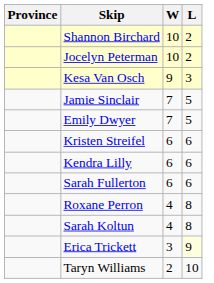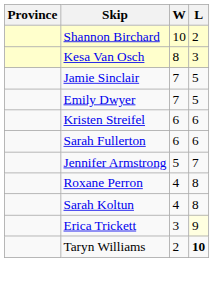- row: Jocelyn Peterman | 10 | 2
Kesa Van Osch | W: 9 -> 8
- row: Kendra Lilly | 6 | 6
+ row: Jennifer Armstrong | 5 | 7
Taryn Williams | L: normal -> bold
